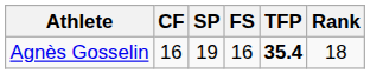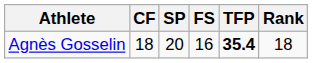Agnès Gosselin | CF: 16 -> 18
Agnès Gosselin | SP: 19 -> 20
